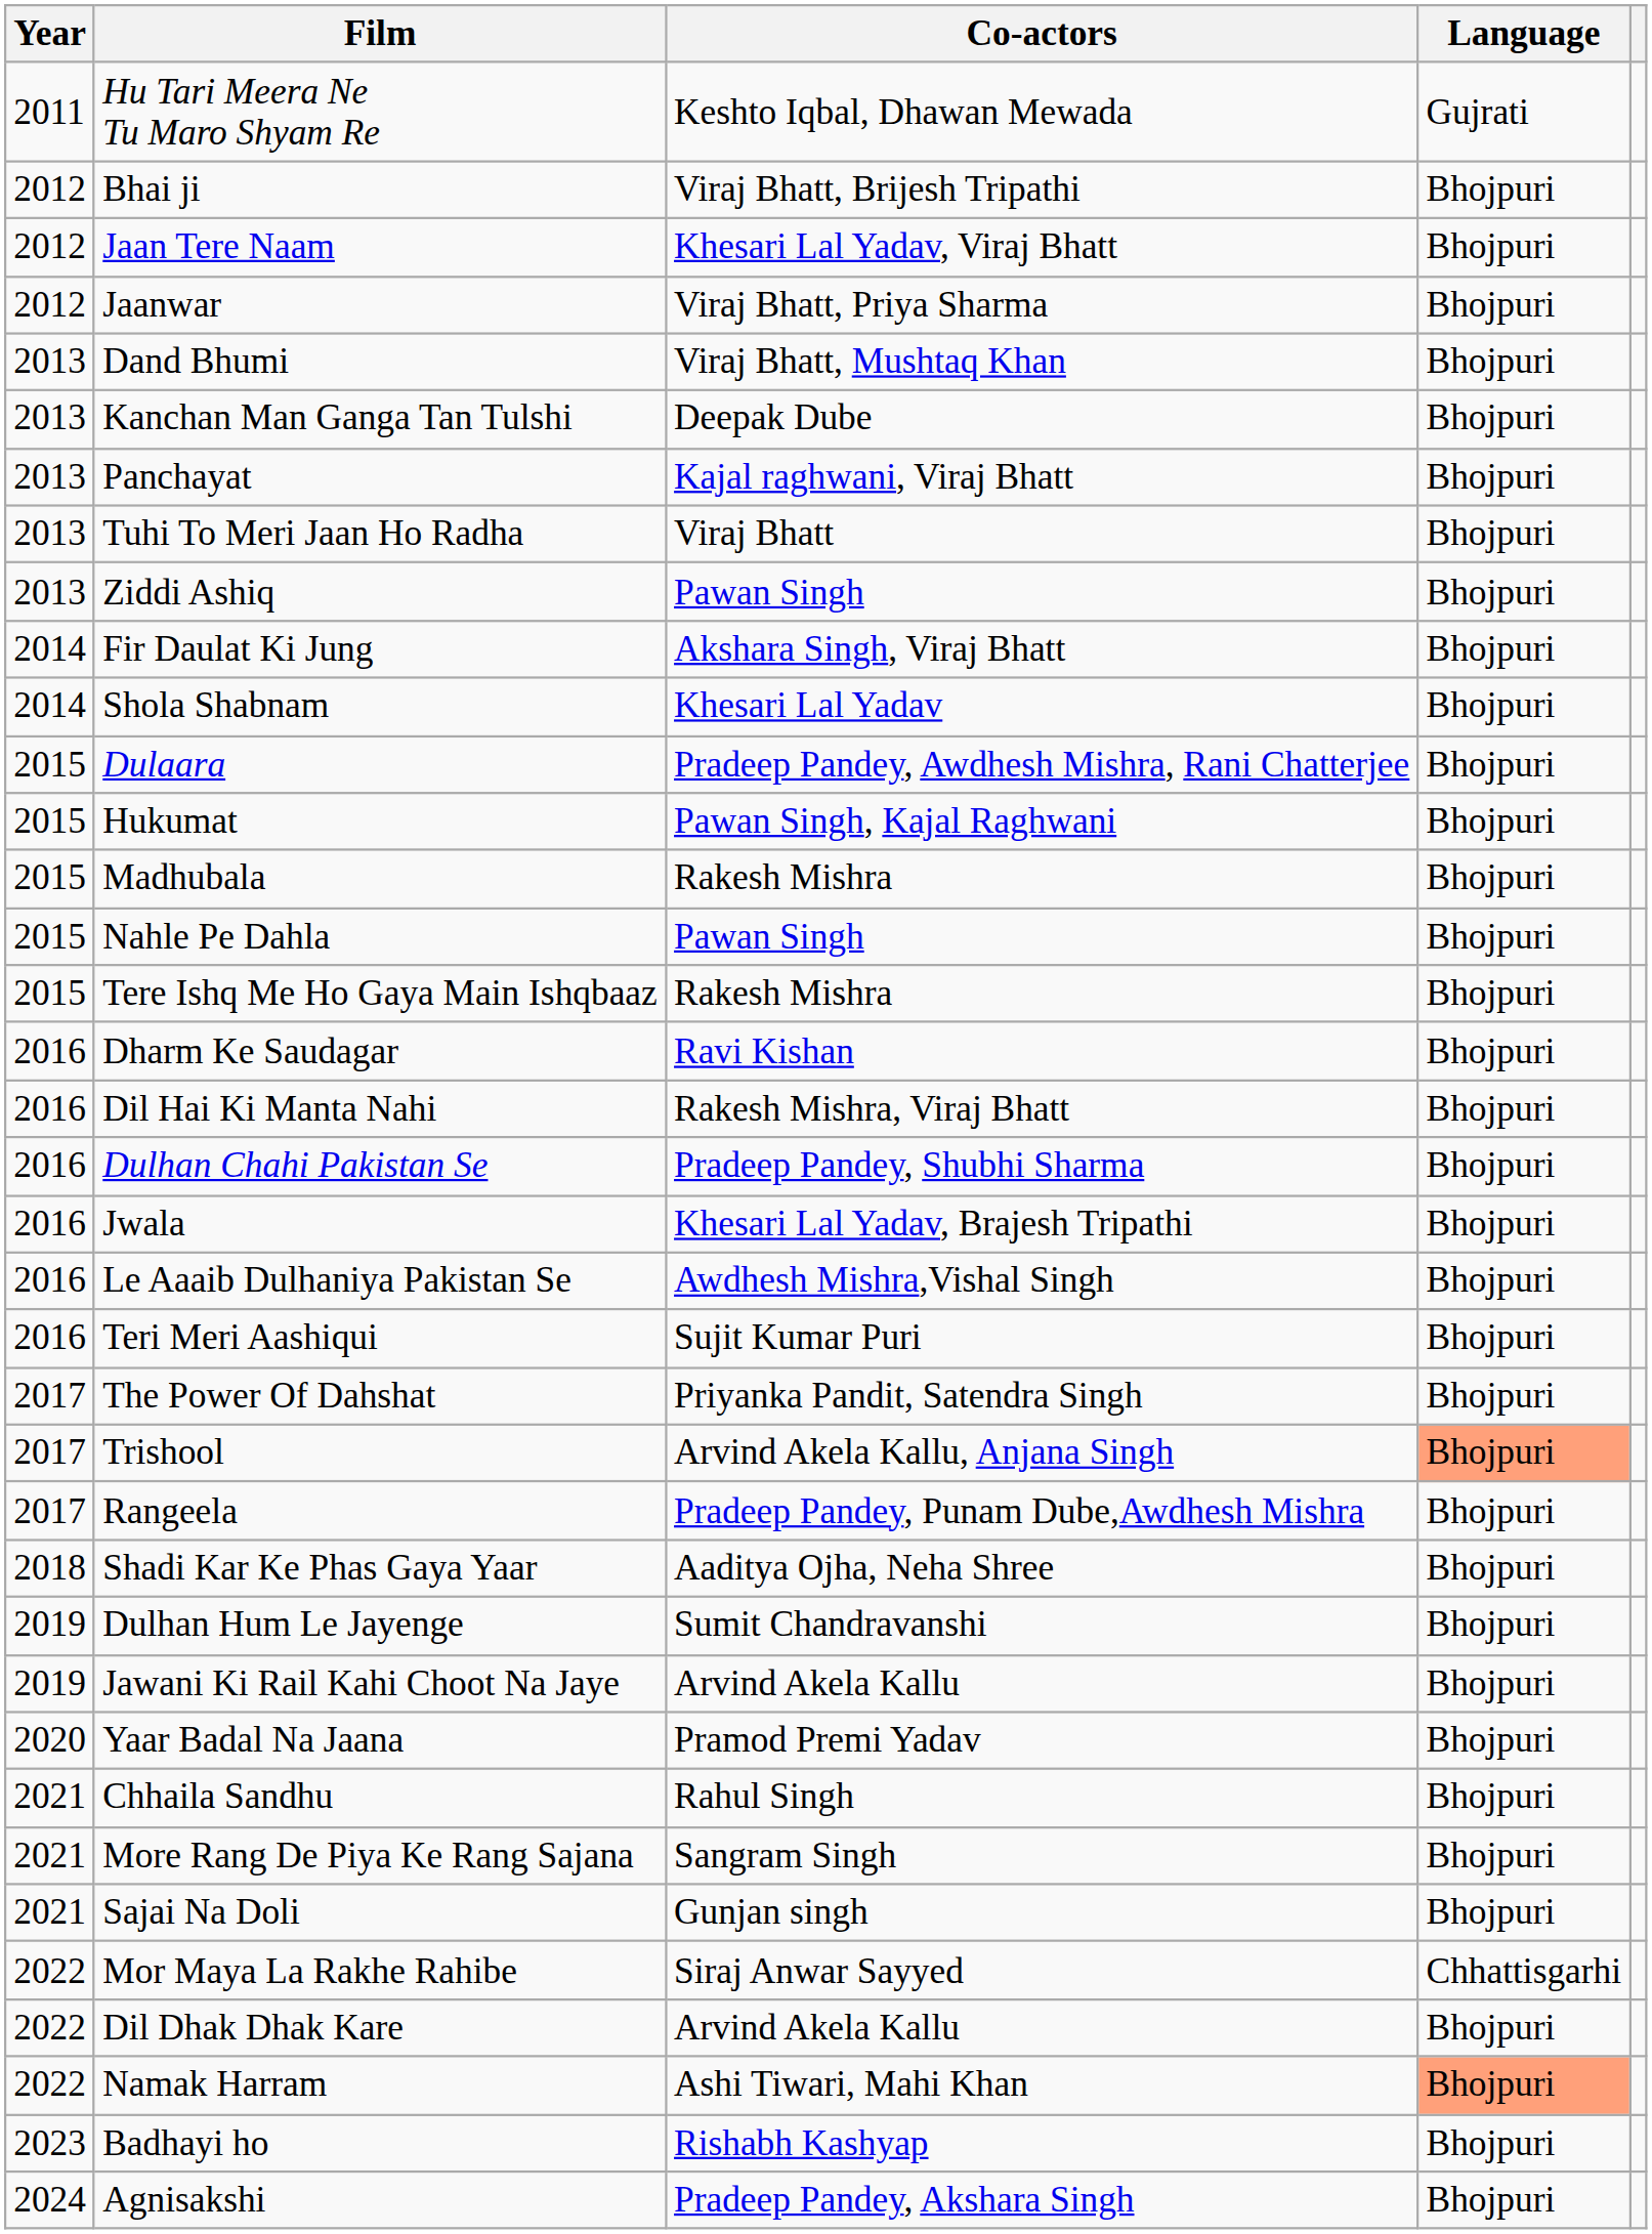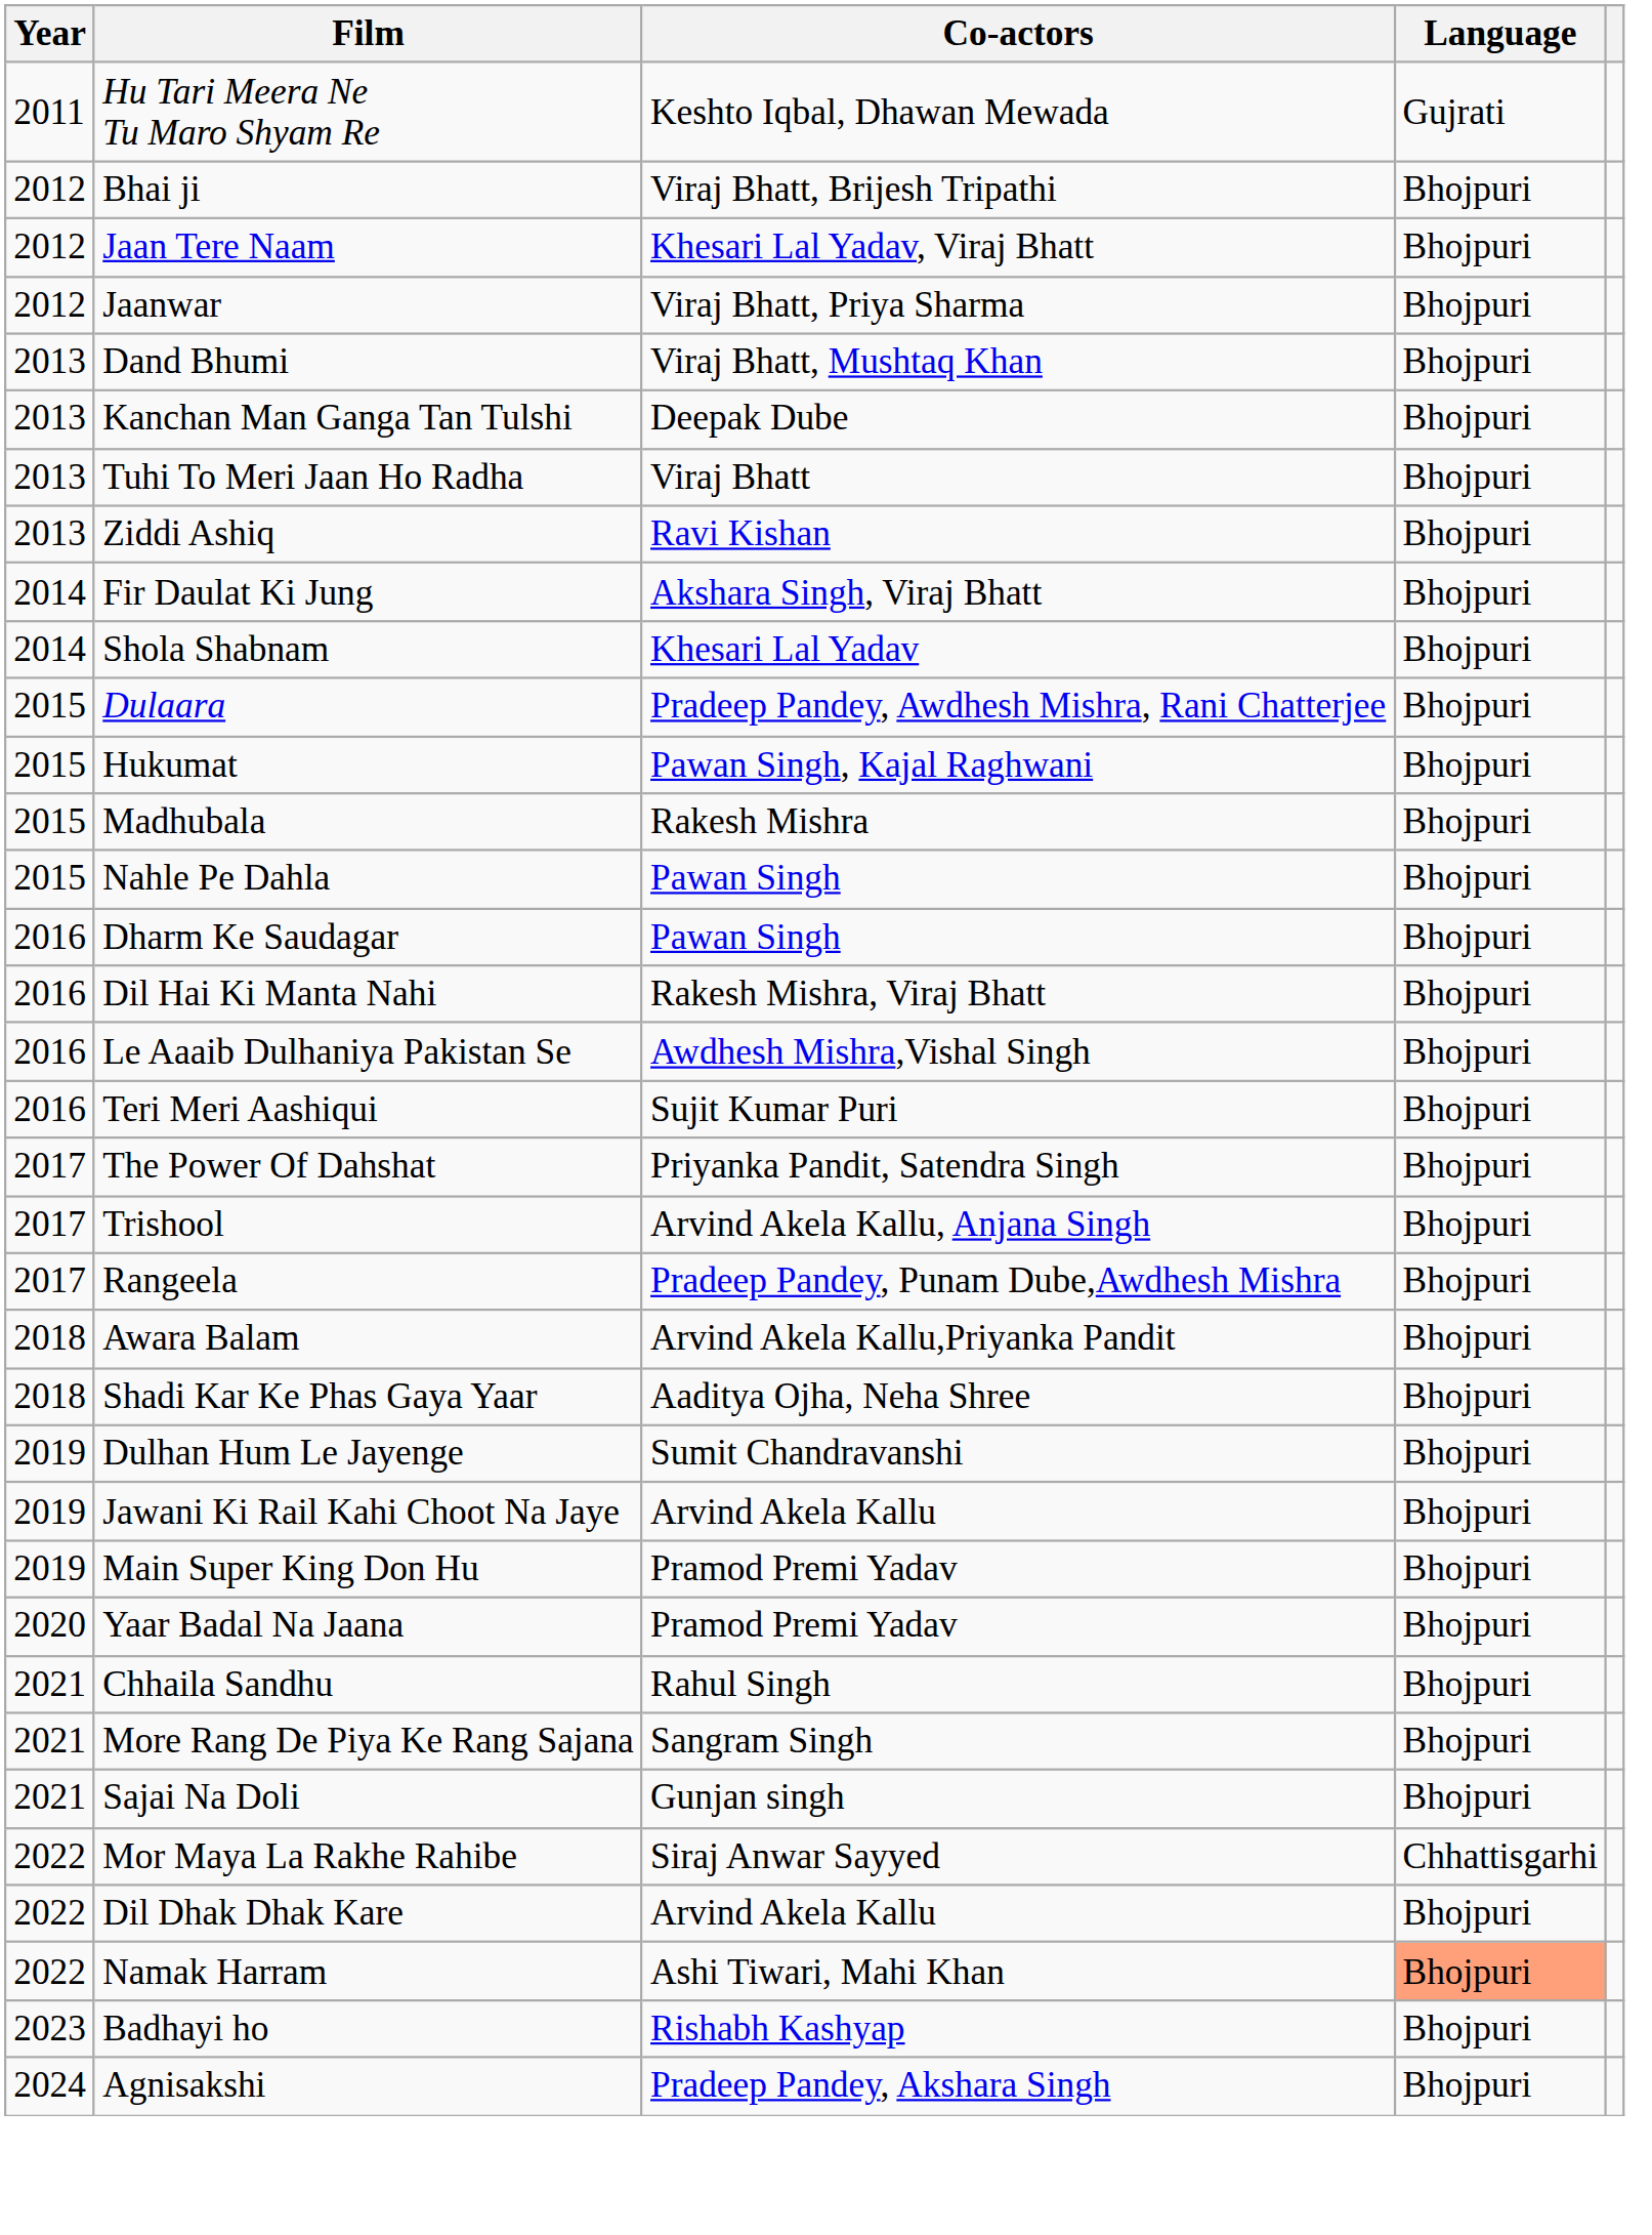- row: 2013 | Panchayat | Kajal raghwani, Viraj Bhatt | Bhojpuri
Ziddi Ashiq | Co-actors: Pawan Singh -> Ravi Kishan
- row: 2015 | Tere Ishq Me Ho Gaya Main Ishqbaaz | Rakesh Mishra | Bhojpuri
Dharm Ke Saudagar | Co-actors: Ravi Kishan -> Pawan Singh
- row: 2016 | Dulhan Chahi Pakistan Se | Pradeep Pandey, Shubhi Sharma | Bhojpuri
- row: 2016 | Jwala | Khesari Lal Yadav, Brajesh Tripathi | Bhojpuri
Trishool | Language: lightsalmon background -> no background
+ row: 2018 | Awara Balam | Arvind Akela Kallu,Priyanka Pandit | Bhojpuri
+ row: 2019 | Main Super King Don Hu | Pramod Premi Yadav | Bhojpuri
